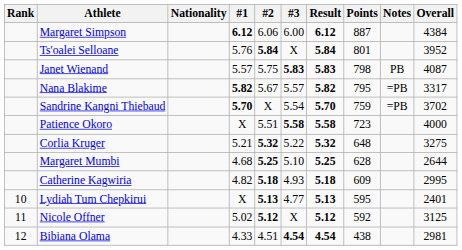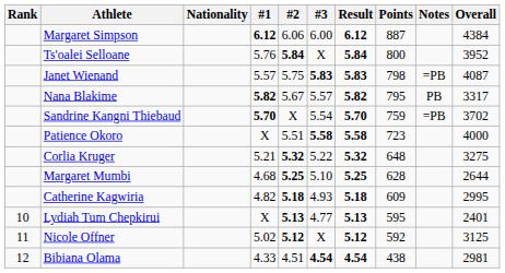Ts'oalei Selloane | Points: 801 -> 800
Janet Wienand | Notes: PB -> =PB
Nana Blakime | Notes: =PB -> PB
